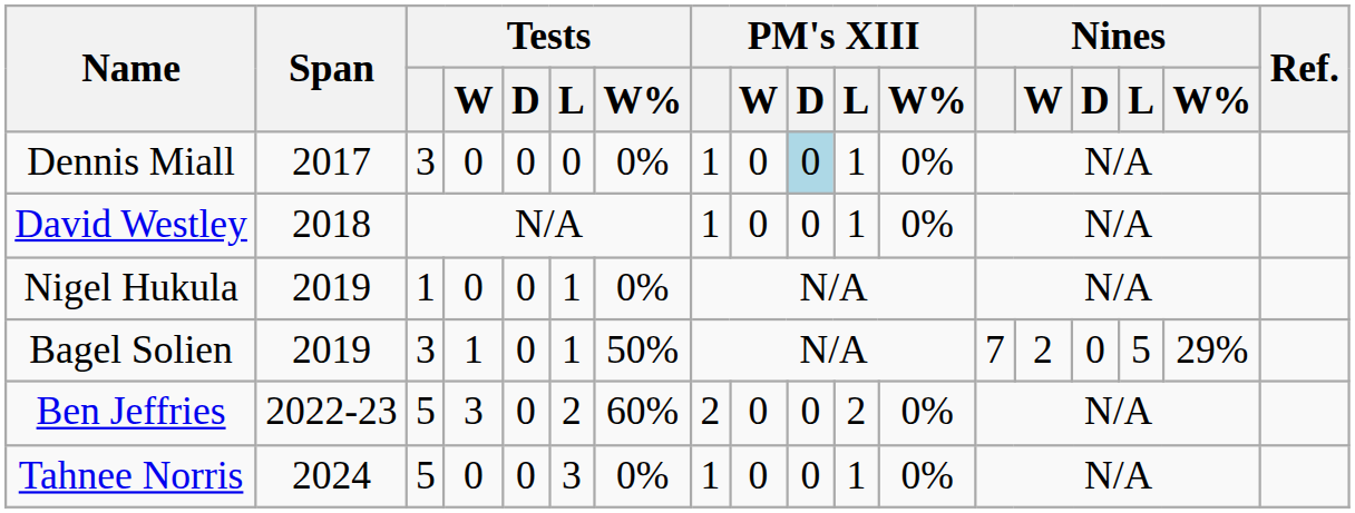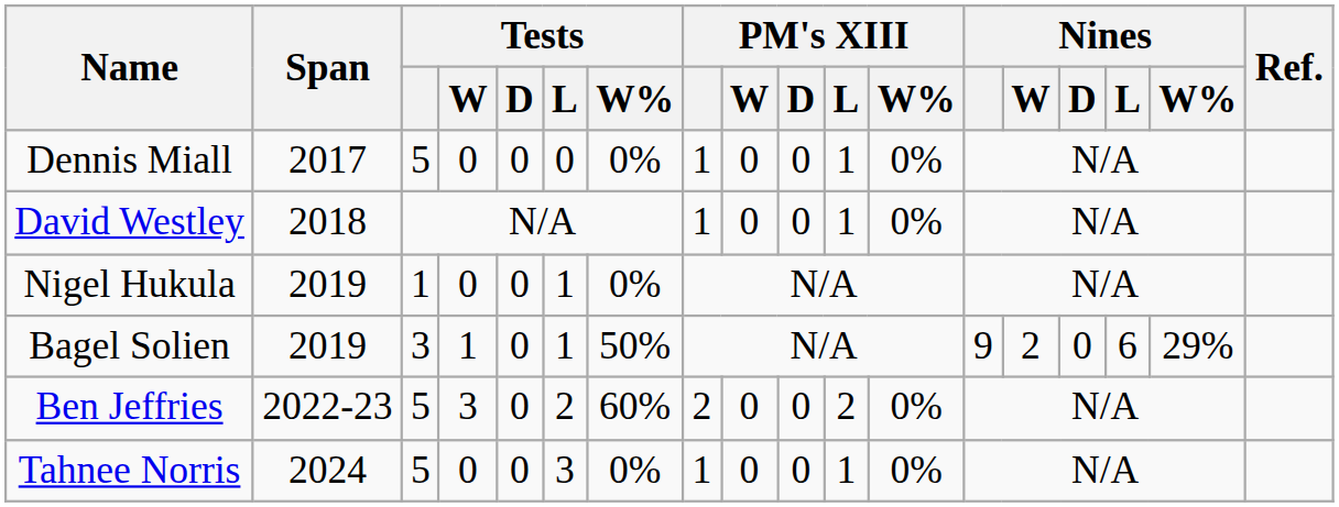Dennis Miall | Tests: 3 -> 5
Dennis Miall | PM's XIII / D: lightblue background -> no background
Bagel Solien | Nines: 7 -> 9
Bagel Solien | Nines / L: 5 -> 6
